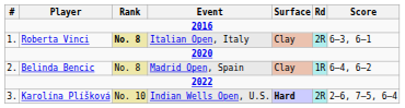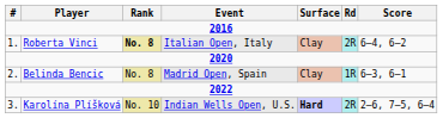Roberta Vinci | Score: 6–3, 6–1 -> 6–4, 6–2
Belinda Bencic | Score: 6–4, 6–2 -> 6–3, 6–1
